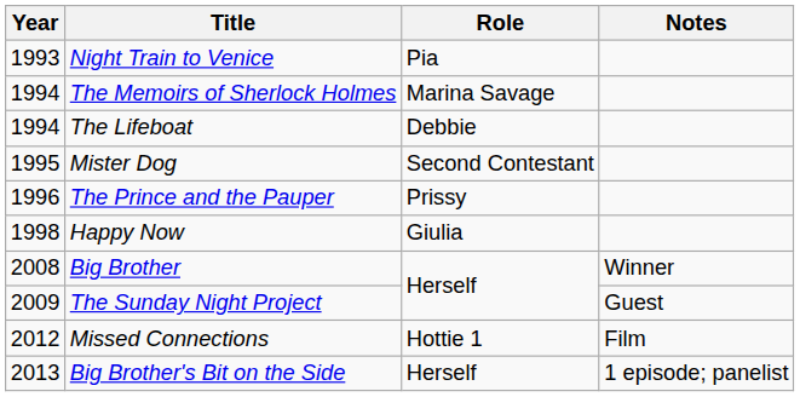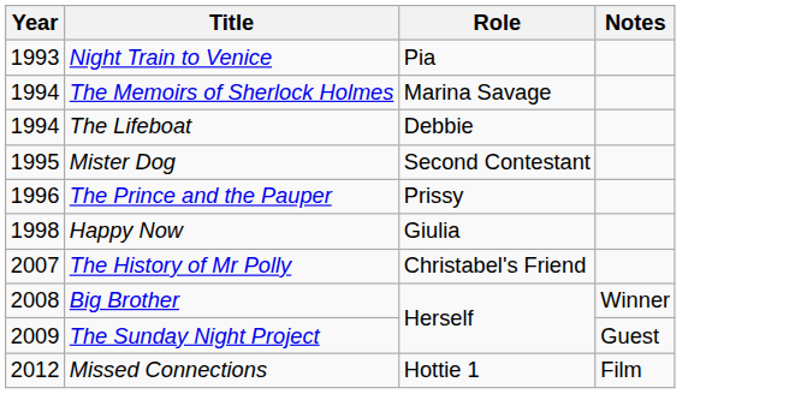+ row: 2007 | The History of Mr Polly | Christabel's Friend
- row: 2013 | Big Brother's Bit on the Side | Herself | 1 episode; panelist
